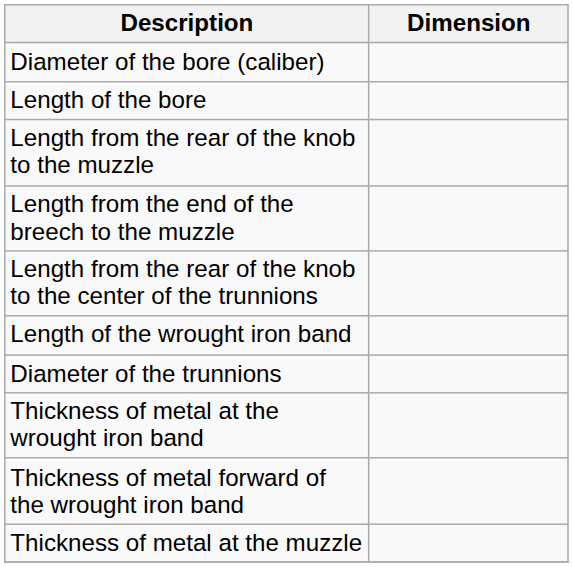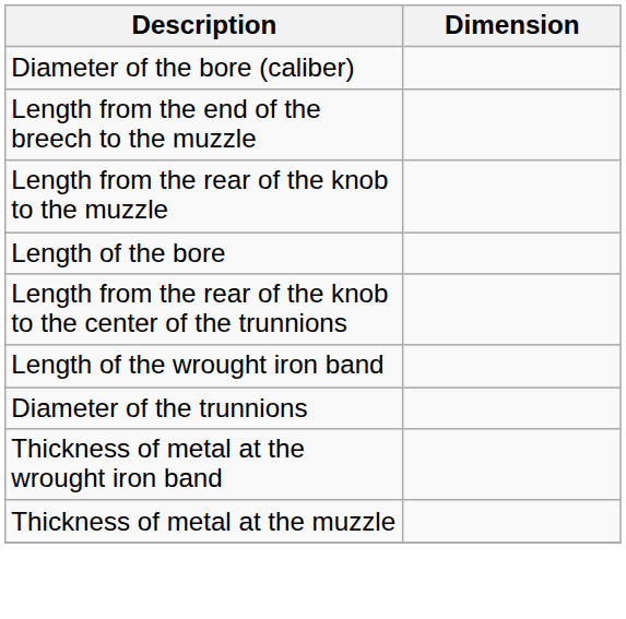rows swapped: Length of the bore <-> Length from the end of the breech to the muzzle
- row: Thickness of metal forward of the wrought iron band
